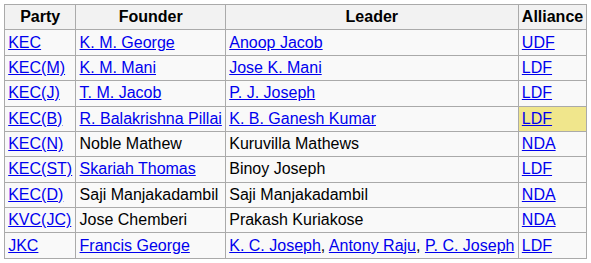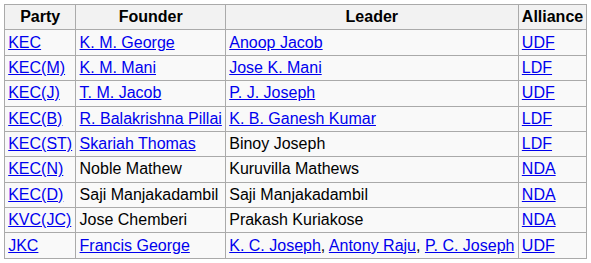KEC(J) | Alliance: LDF -> UDF
KEC(B) | Alliance: khaki background -> no background
rows swapped: KEC(ST) <-> KEC(N)
JKC | Alliance: LDF -> UDF
